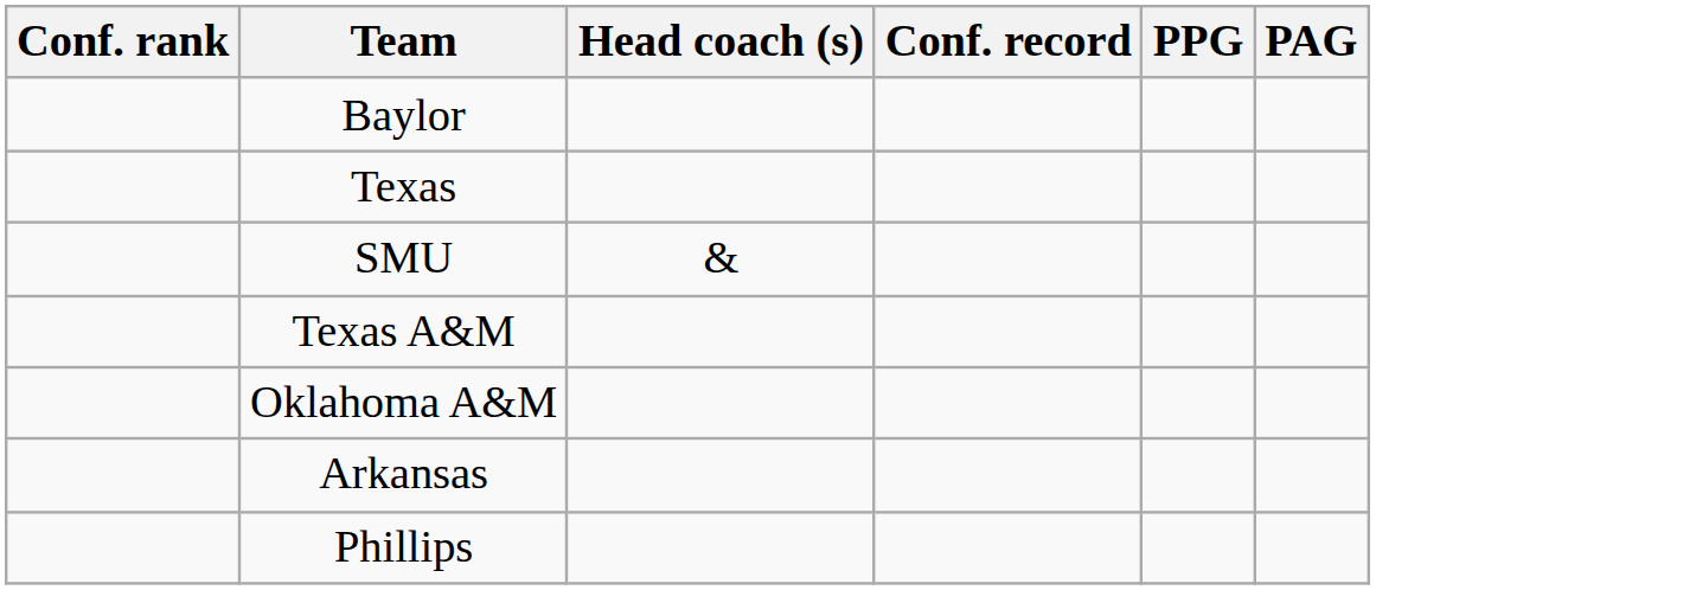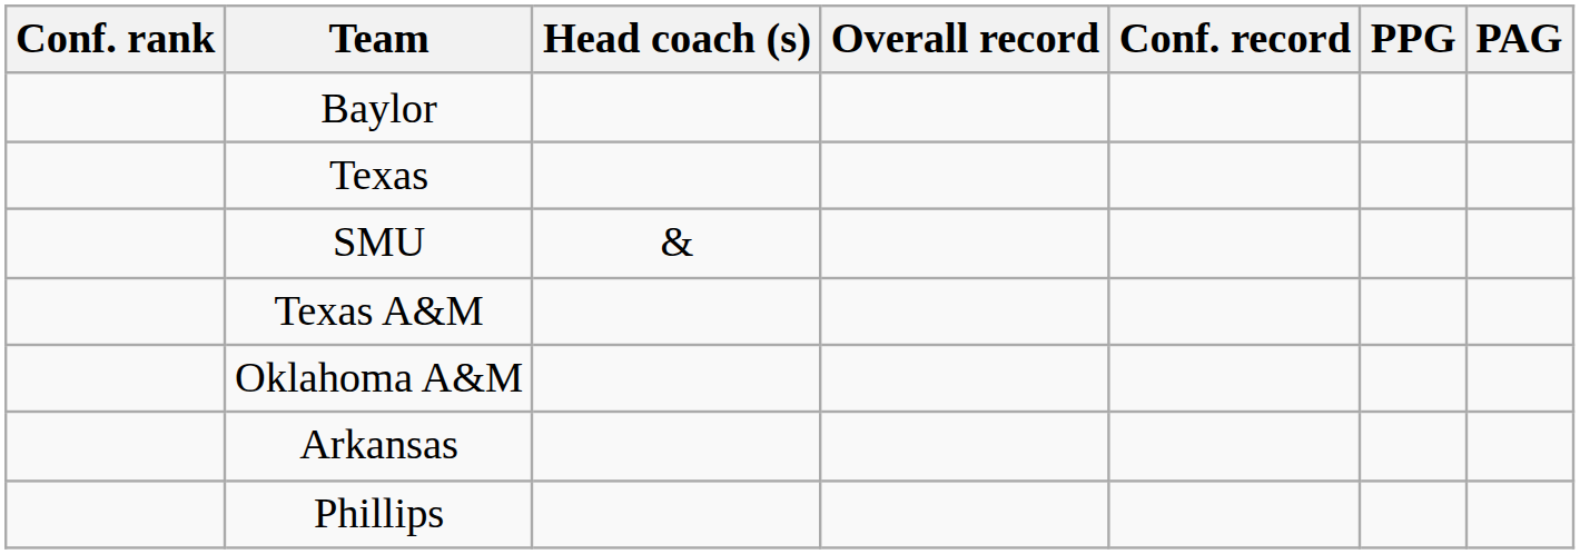+ column: Overall record
